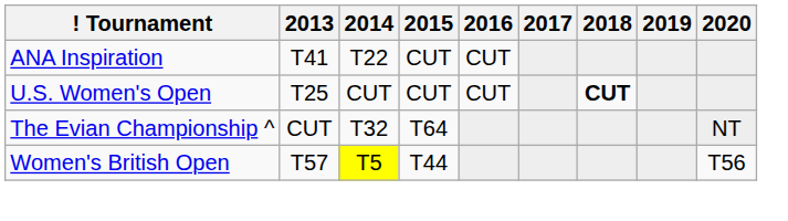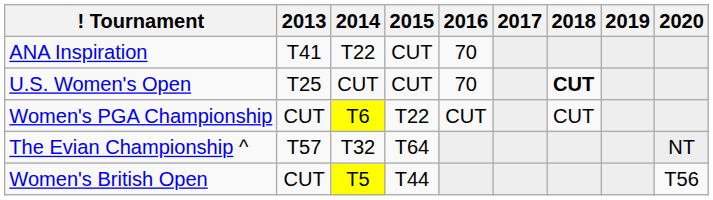ANA Inspiration | 2016: CUT -> 70
U.S. Women's Open | 2016: CUT -> 70
+ row: Women's PGA Championship | CUT | T6 | T22 | CUT | CUT
The Evian Championship ^ | 2013: CUT -> T57
Women's British Open | 2013: T57 -> CUT
